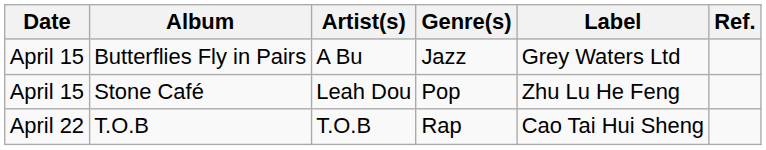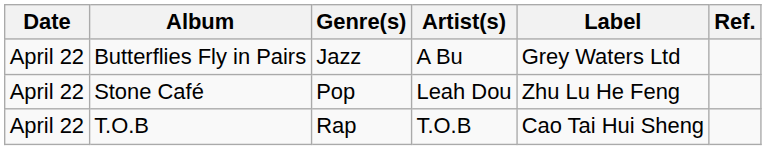columns swapped: Artist(s) <-> Genre(s)
Butterflies Fly in Pairs | Date: April 15 -> April 22
Stone Café | Date: April 15 -> April 22
